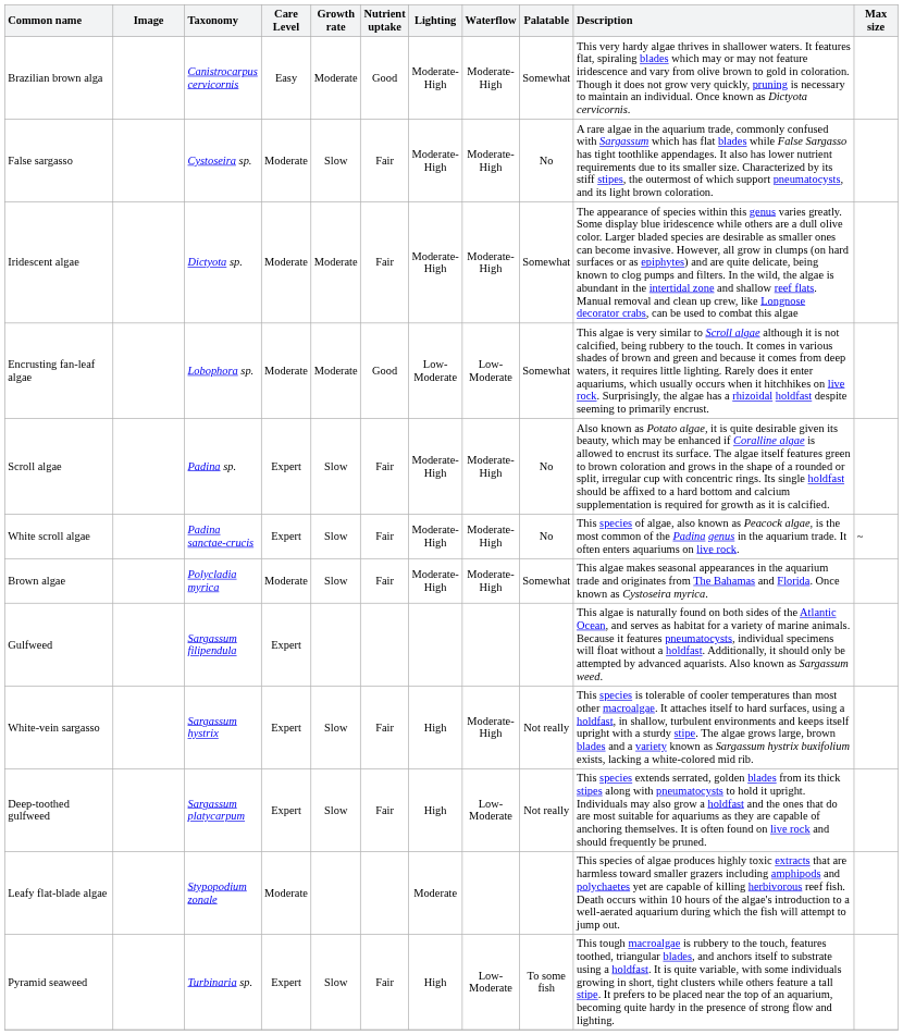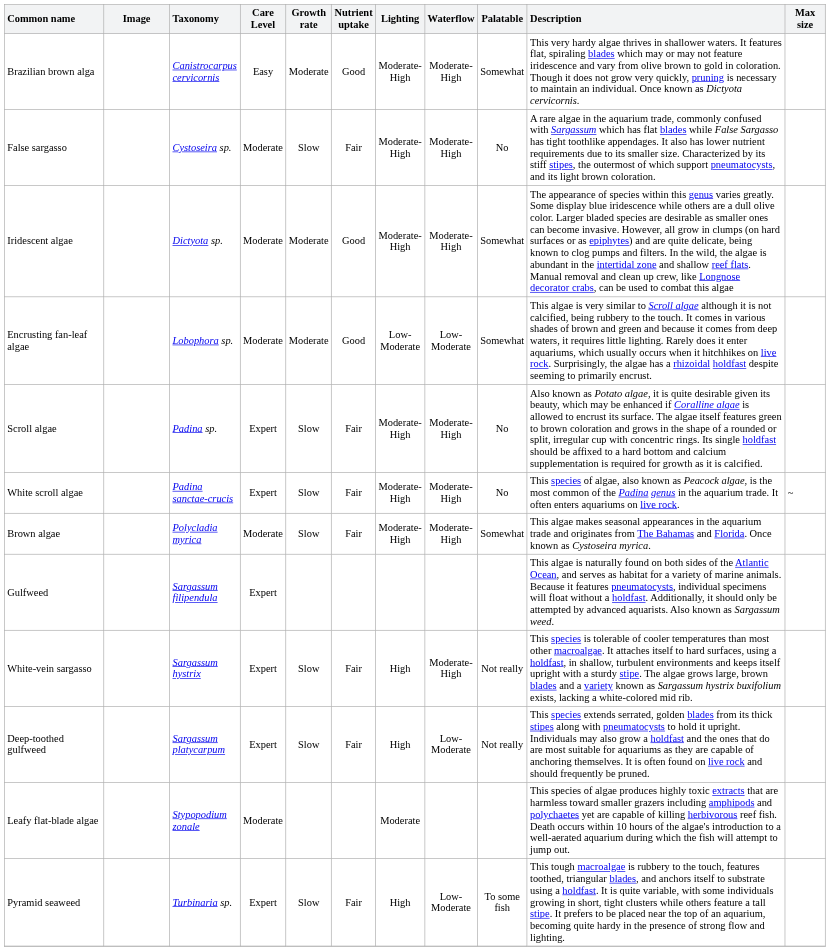Iridescent algae | Nutrient uptake: Fair -> Good
